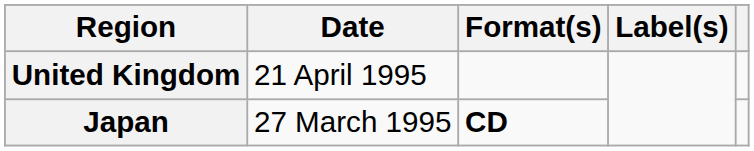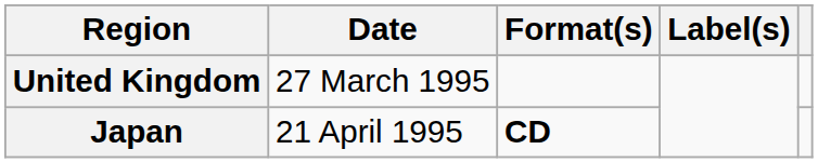United Kingdom | Date: 21 April 1995 -> 27 March 1995
Japan | Date: 27 March 1995 -> 21 April 1995
